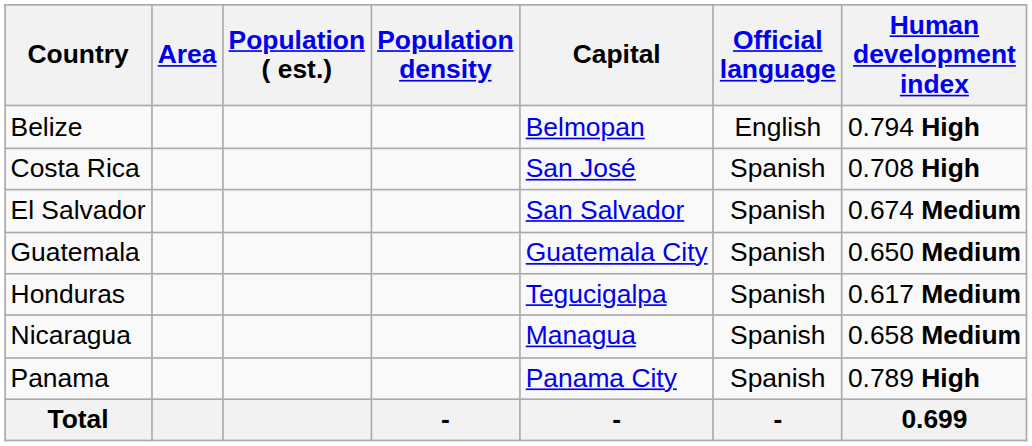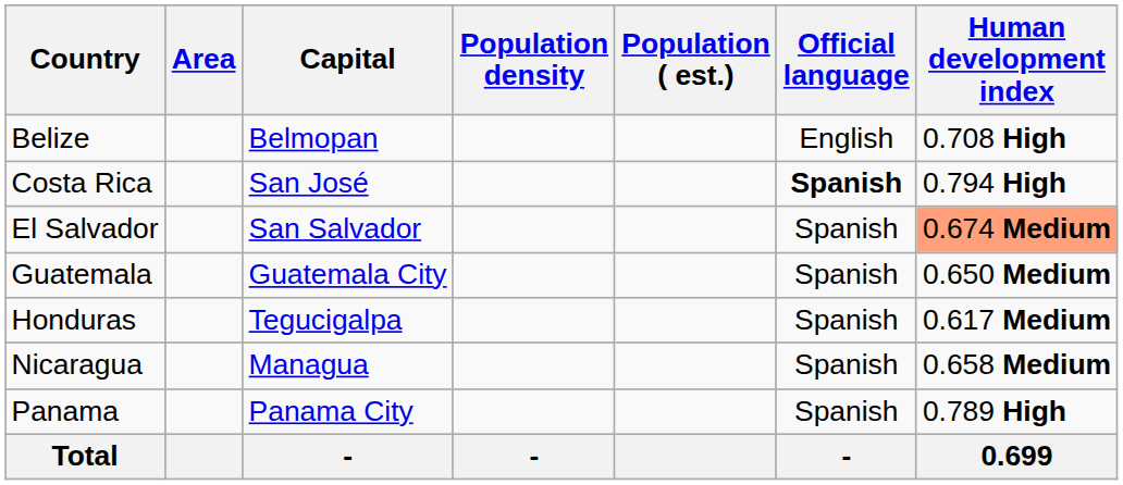columns swapped: Population ( est.) <-> Capital
Belize | Human development index: 0.794 High -> 0.708 High
Costa Rica | Official language: normal -> bold
Costa Rica | Human development index: 0.708 High -> 0.794 High
El Salvador | Human development index: no background -> lightsalmon background
